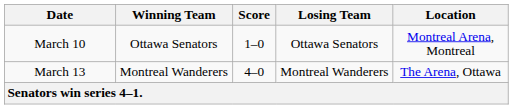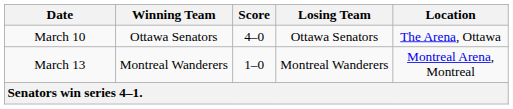March 10 | Score: 1–0 -> 4–0
March 10 | Location: Montreal Arena, Montreal -> The Arena, Ottawa
March 13 | Score: 4–0 -> 1–0
March 13 | Location: The Arena, Ottawa -> Montreal Arena, Montreal
